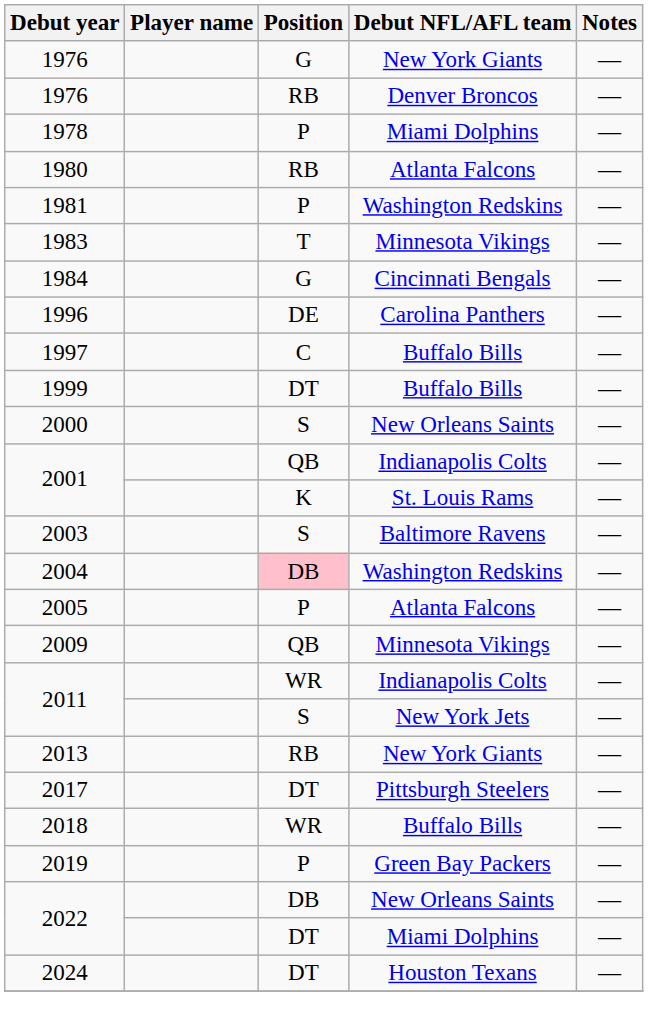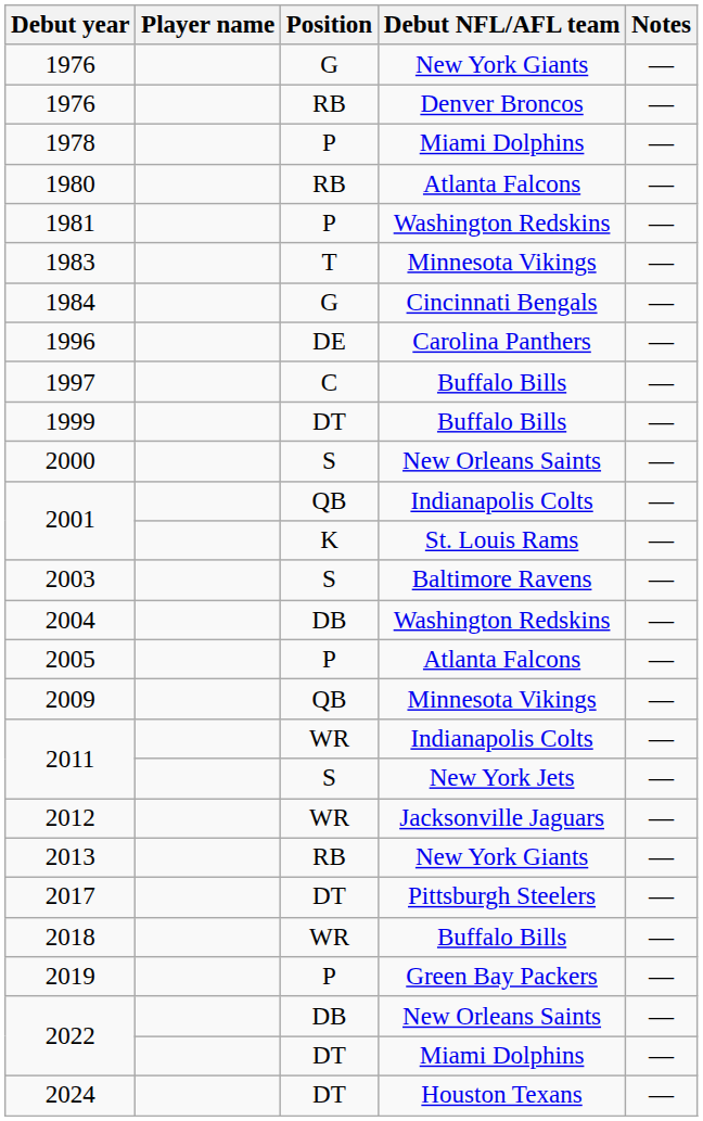2004 | Position: pink background -> no background
+ row: 2012 | WR | Jacksonville Jaguars | —
